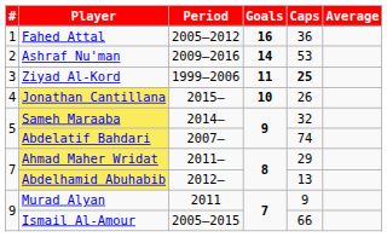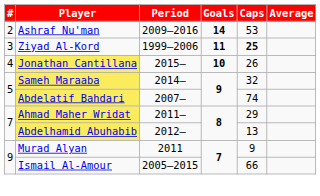- row: 1 | Fahed Attal | 2005–2012 | 16 | 36
